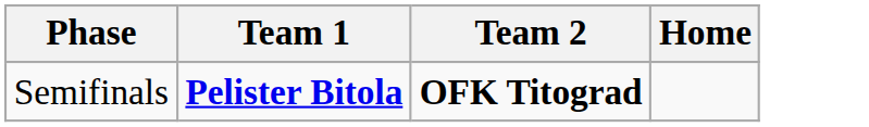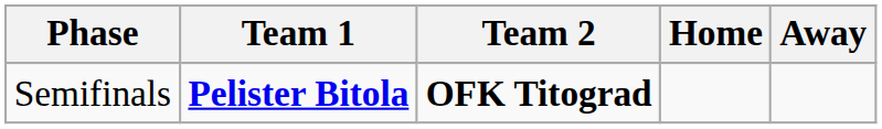+ column: Away
